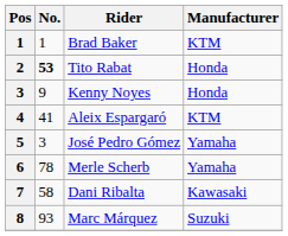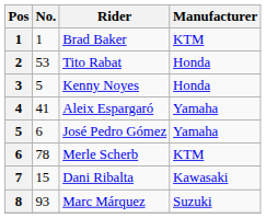Tito Rabat | No.: bold -> normal
Kenny Noyes | No.: 9 -> 5
Aleix Espargaró | Manufacturer: KTM -> Yamaha
José Pedro Gómez | No.: 3 -> 6
Merle Scherb | Manufacturer: Yamaha -> KTM
Dani Ribalta | No.: 58 -> 15
